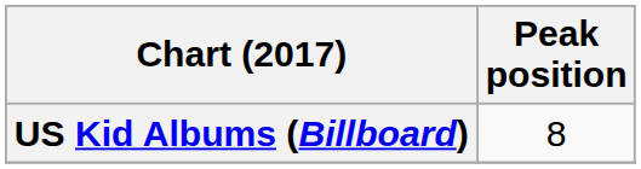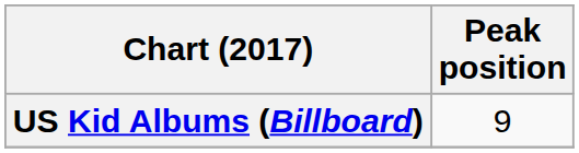US Kid Albums (Billboard) | Peak position: 8 -> 9
